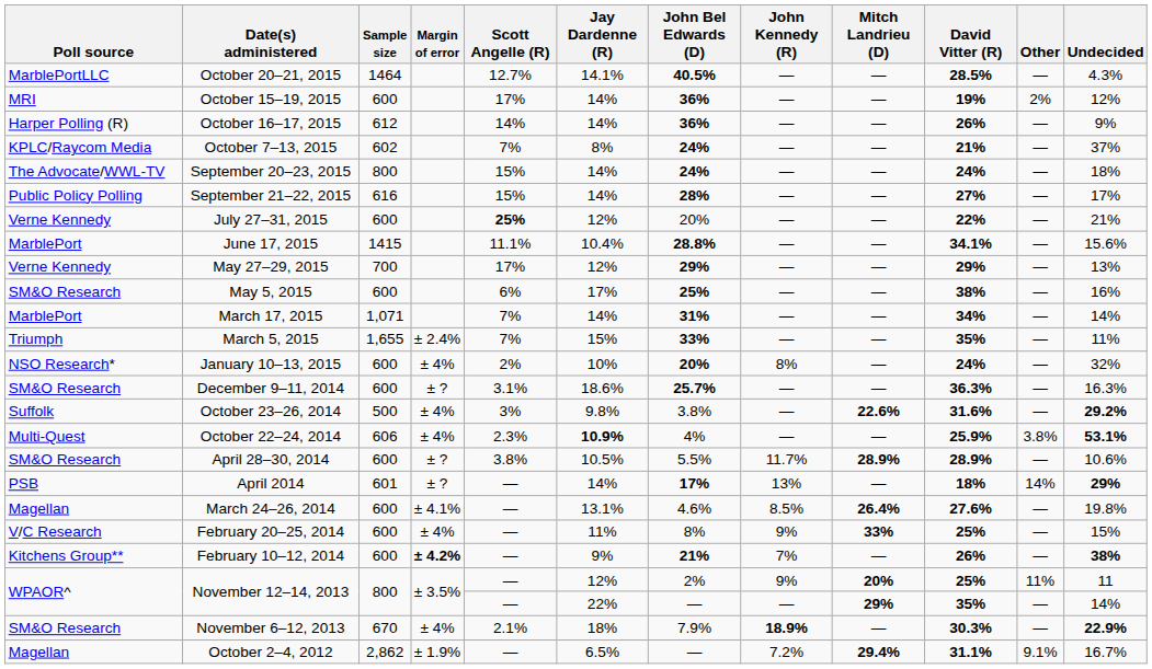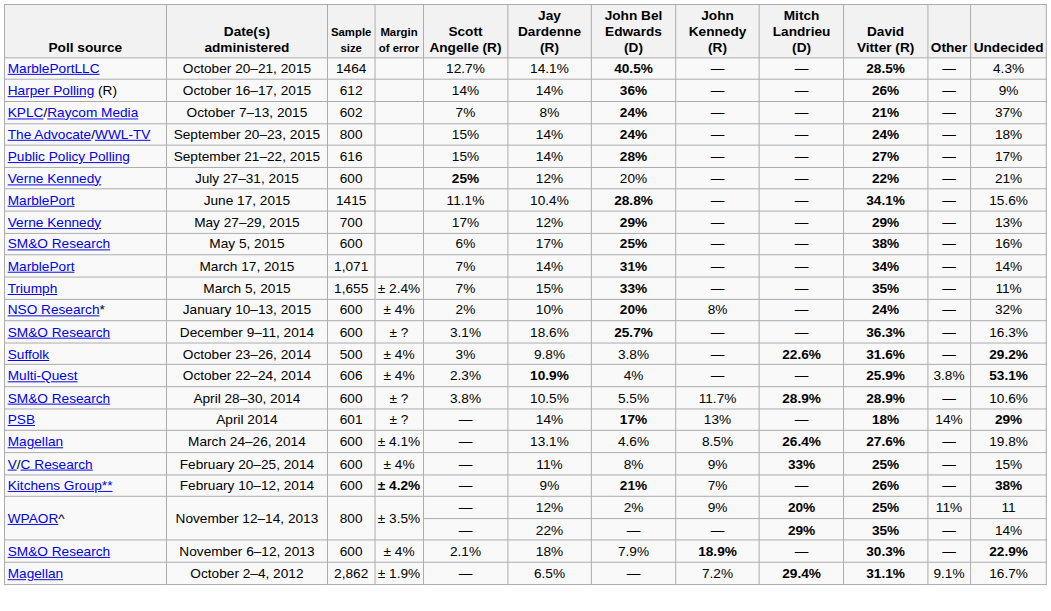- row: MRI | October 15–19, 2015 | 600 | 17% | 14% | 36% | — | — | 19% | 2% | 12%
November 6–12, 2013 | Sample size: 670 -> 600
